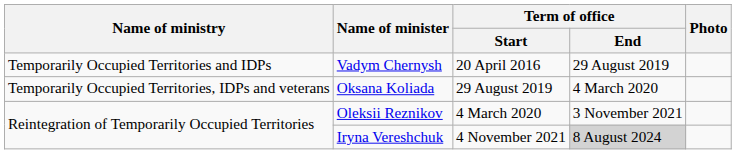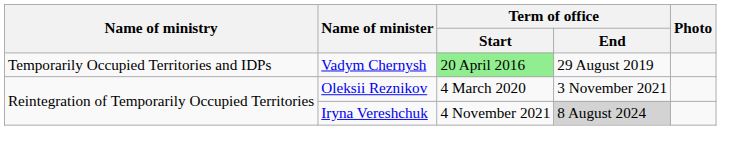Vadym Chernysh | Term of office / Start: no background -> lightgreen background
- row: Temporarily Occupied Territories, IDPs and veterans | Oksana Koliada | 29 August 2019 | 4 March 2020
